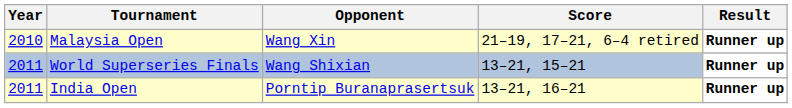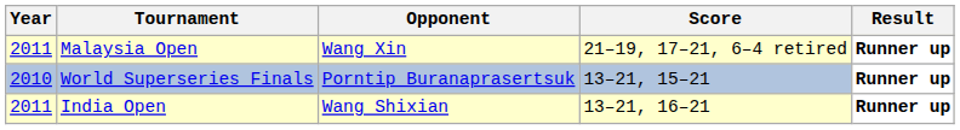Malaysia Open | Year: 2010 -> 2011
World Superseries Finals | Year: 2011 -> 2010
World Superseries Finals | Opponent: Wang Shixian -> Porntip Buranaprasertsuk
India Open | Opponent: Porntip Buranaprasertsuk -> Wang Shixian
